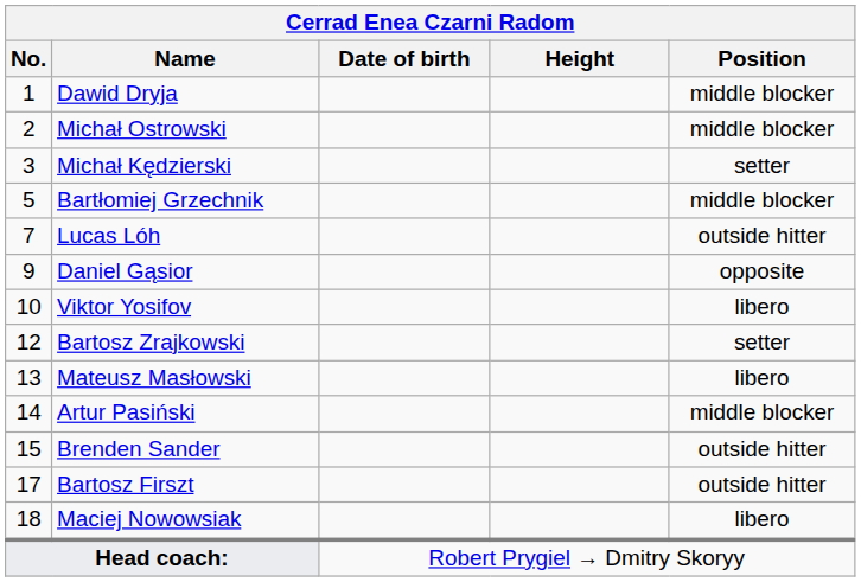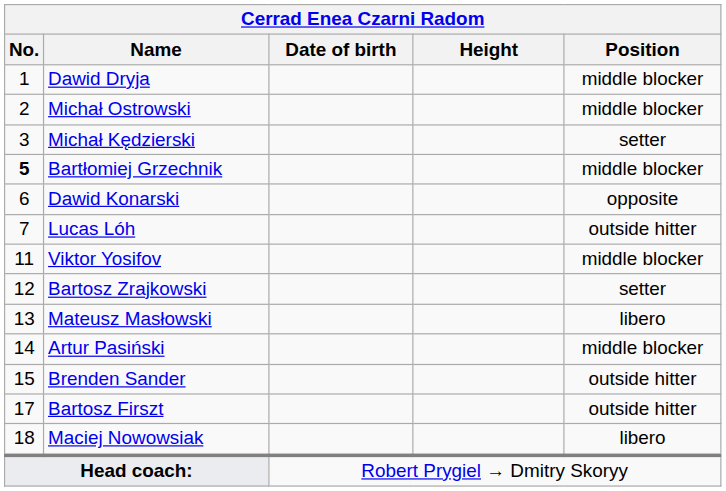Bartłomiej Grzechnik | No.: normal -> bold
+ row: 6 | Dawid Konarski | opposite
- row: 9 | Daniel Gąsior | opposite
Viktor Yosifov | No.: 10 -> 11
Viktor Yosifov | Position: libero -> middle blocker
